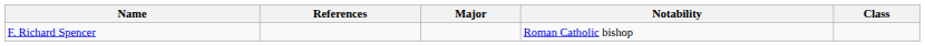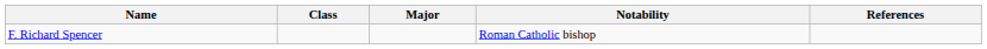columns swapped: Class <-> References
